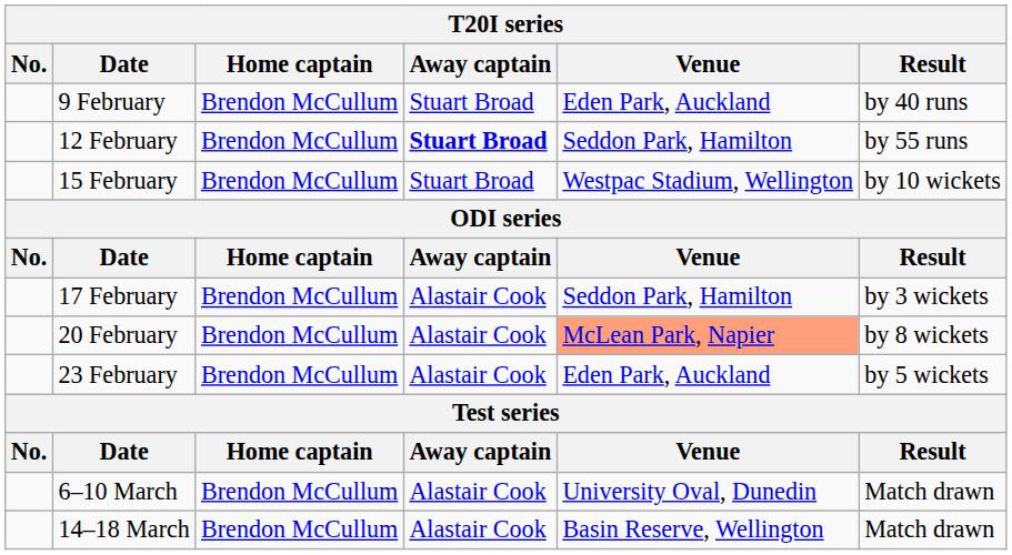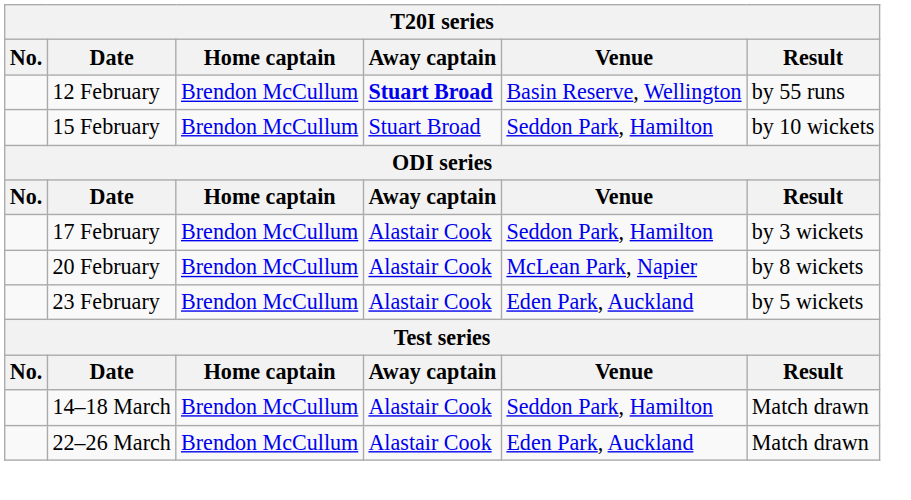- row: 9 February | Brendon McCullum | Stuart Broad | Eden Park, Auckland | by 40 runs
12 February | Venue: Seddon Park, Hamilton -> Basin Reserve, Wellington
15 February | Venue: Westpac Stadium, Wellington -> Seddon Park, Hamilton
20 February | Venue: lightsalmon background -> no background
- row: 6–10 March | Brendon McCullum | Alastair Cook | University Oval, Dunedin | Match drawn
14–18 March | Venue: Basin Reserve, Wellington -> Seddon Park, Hamilton
+ row: 22–26 March | Brendon McCullum | Alastair Cook | Eden Park, Auckland | Match drawn
